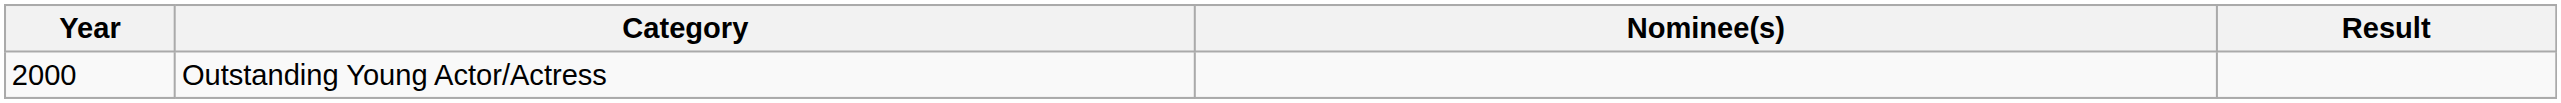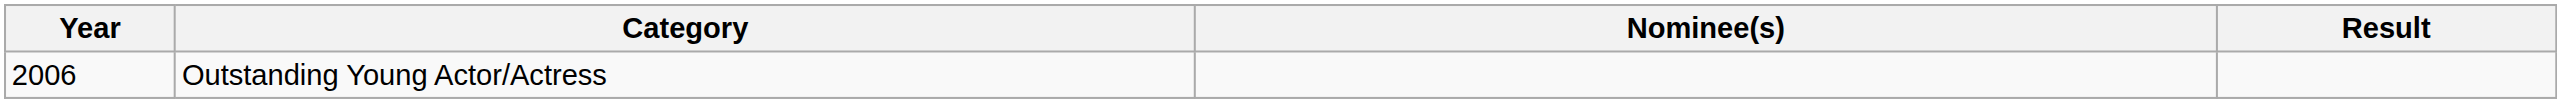Outstanding Young Actor/Actress | Year: 2000 -> 2006
